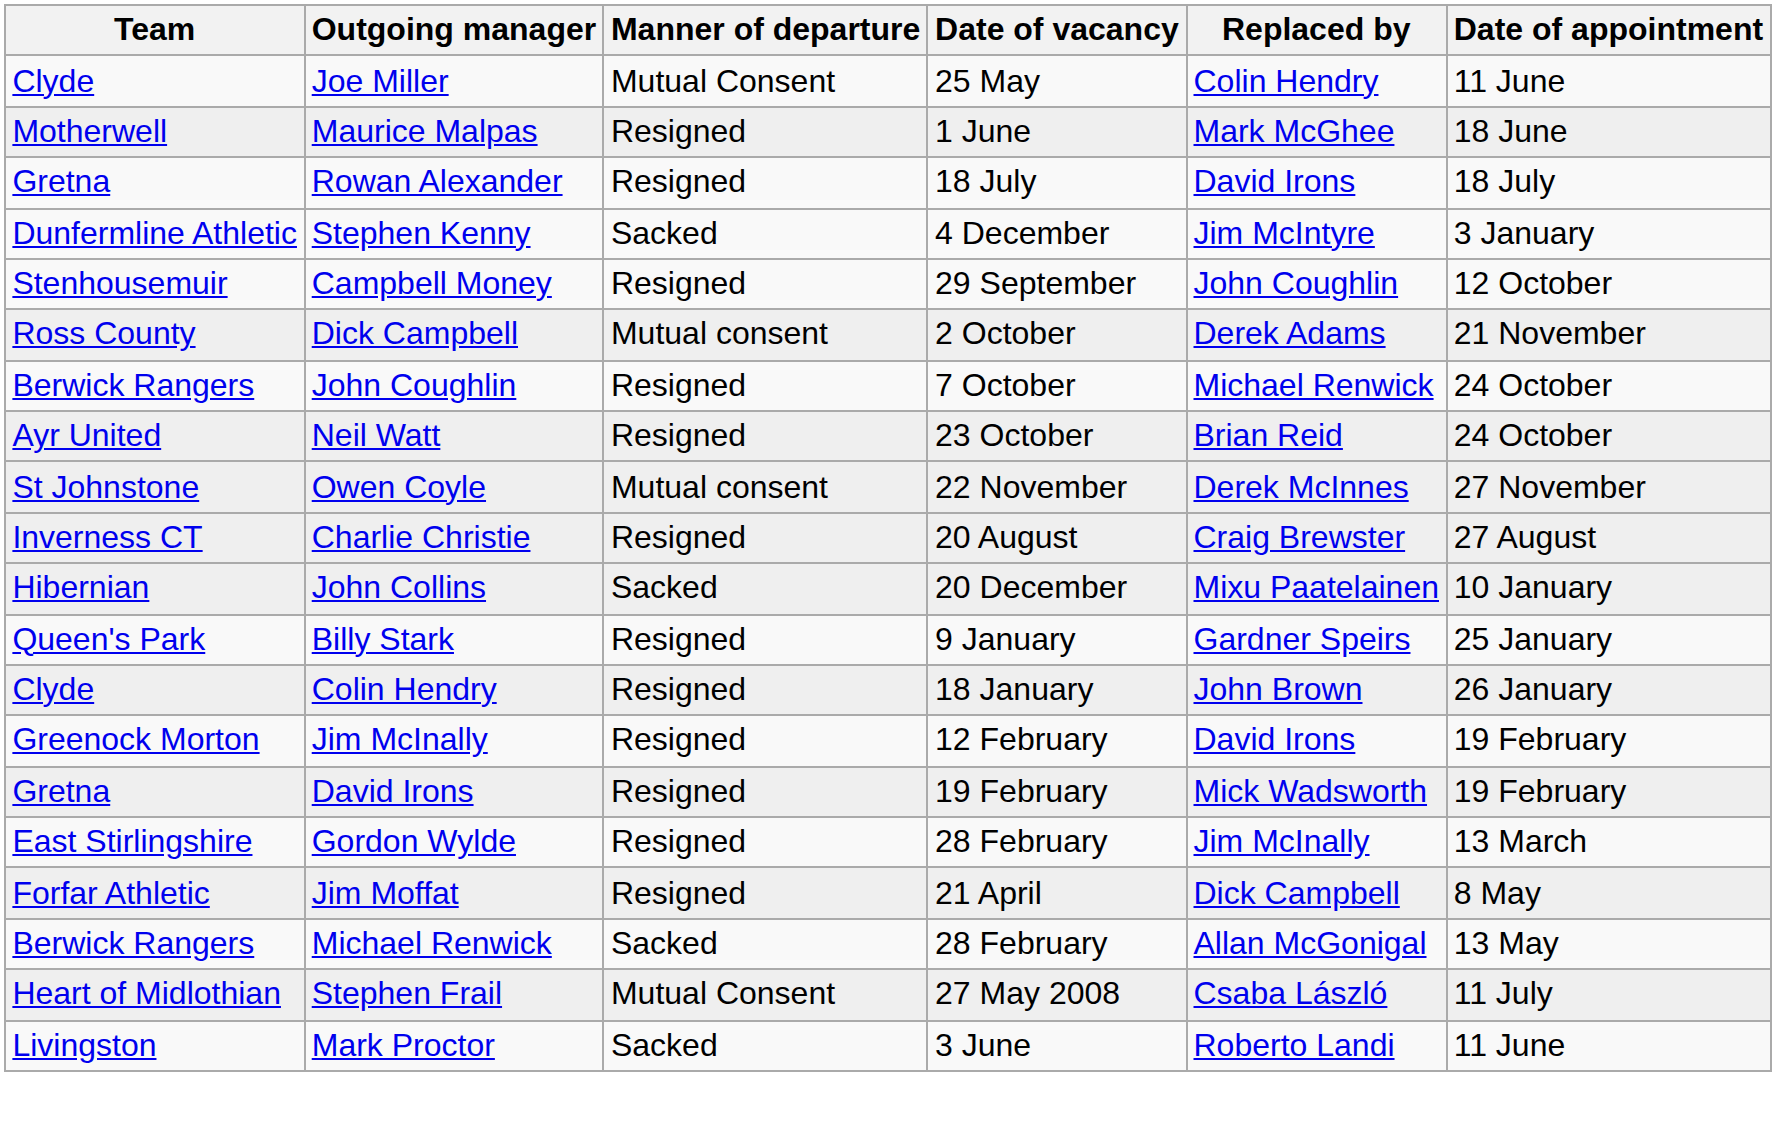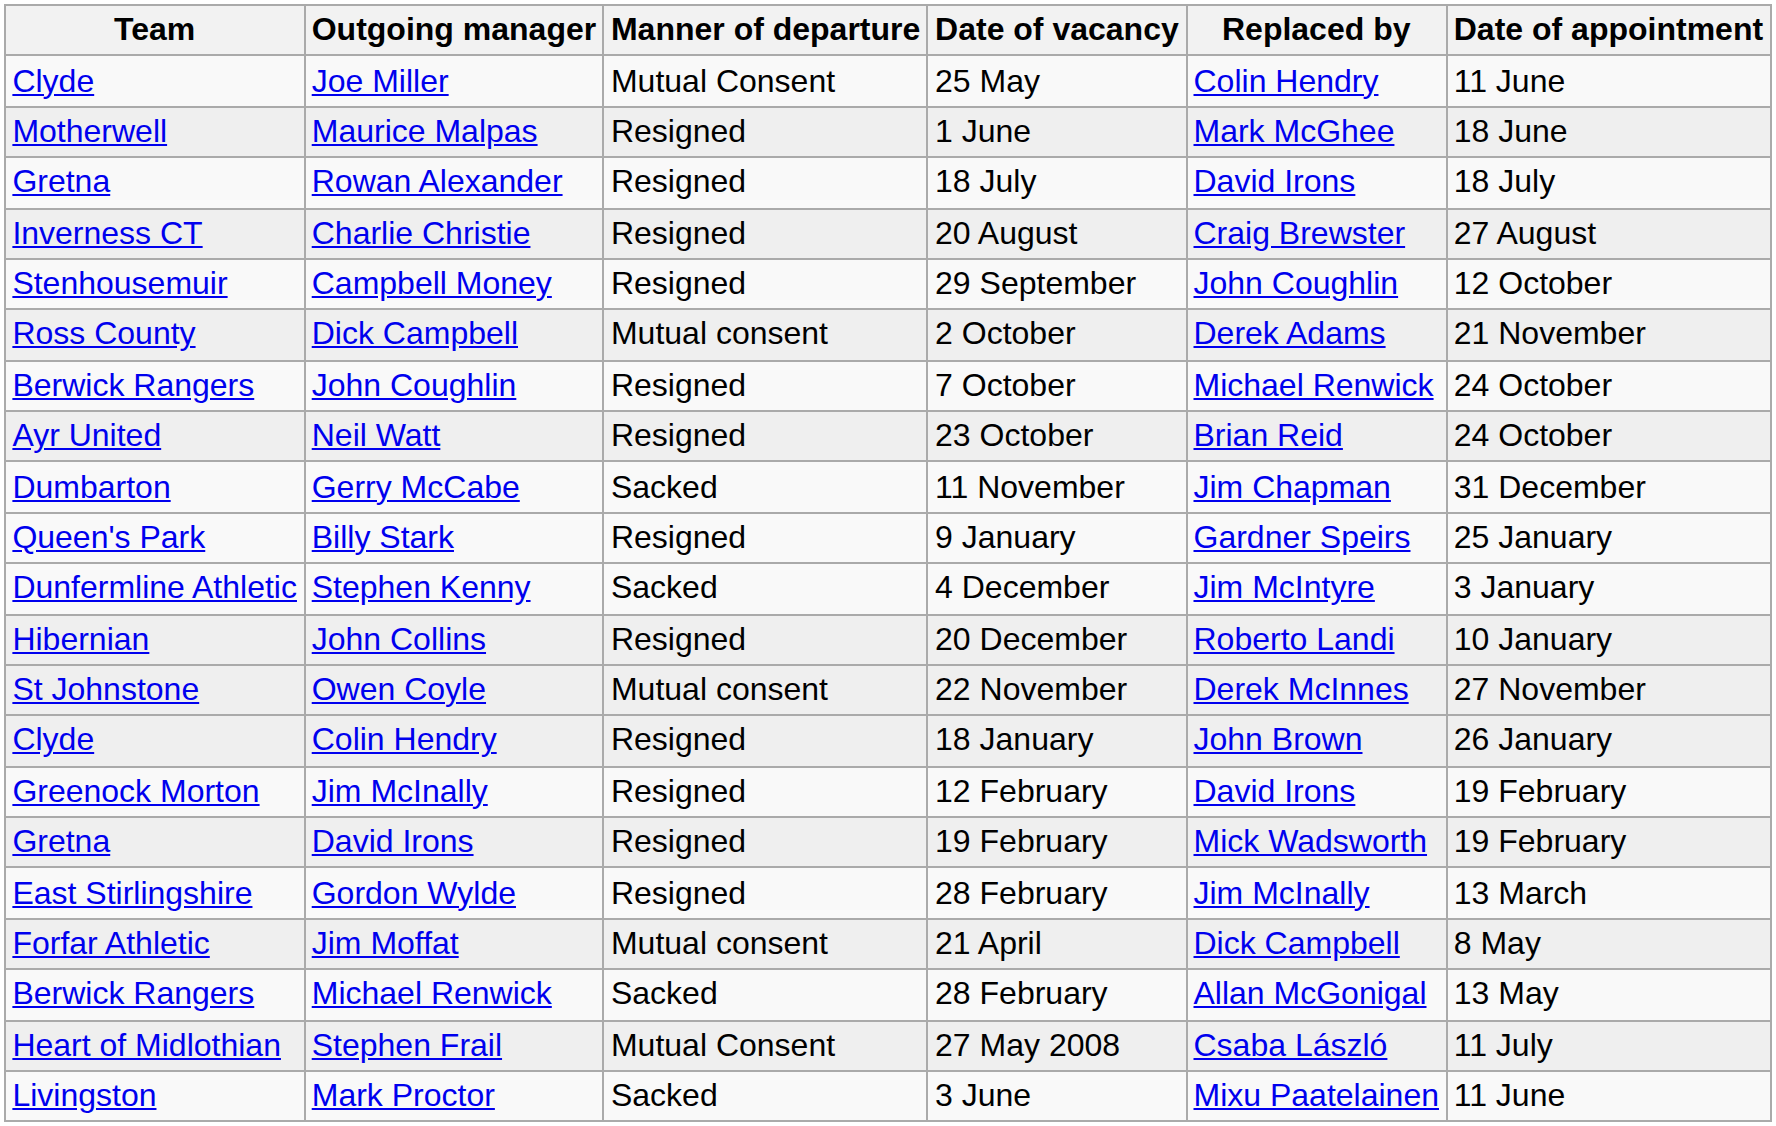rows swapped: Charlie Christie <-> Stephen Kenny
+ row: Dumbarton | Gerry McCabe | Sacked | 11 November | Jim Chapman | 31 December
rows swapped: Owen Coyle <-> Billy Stark
John Collins | Manner of departure: Sacked -> Resigned
John Collins | Replaced by: Mixu Paatelainen -> Roberto Landi
Jim Moffat | Manner of departure: Resigned -> Mutual consent
Mark Proctor | Replaced by: Roberto Landi -> Mixu Paatelainen
